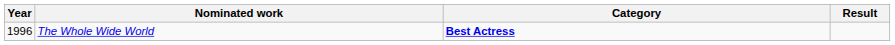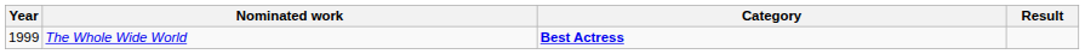The Whole Wide World | Year: 1996 -> 1999
